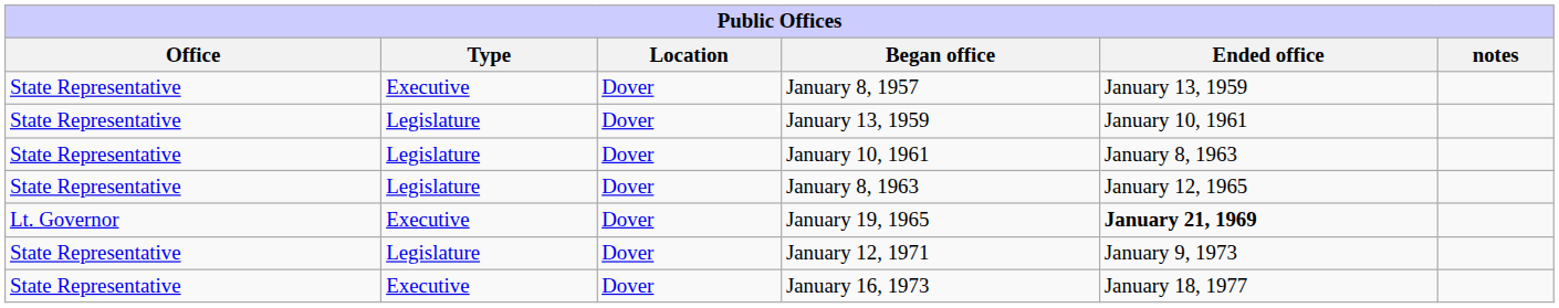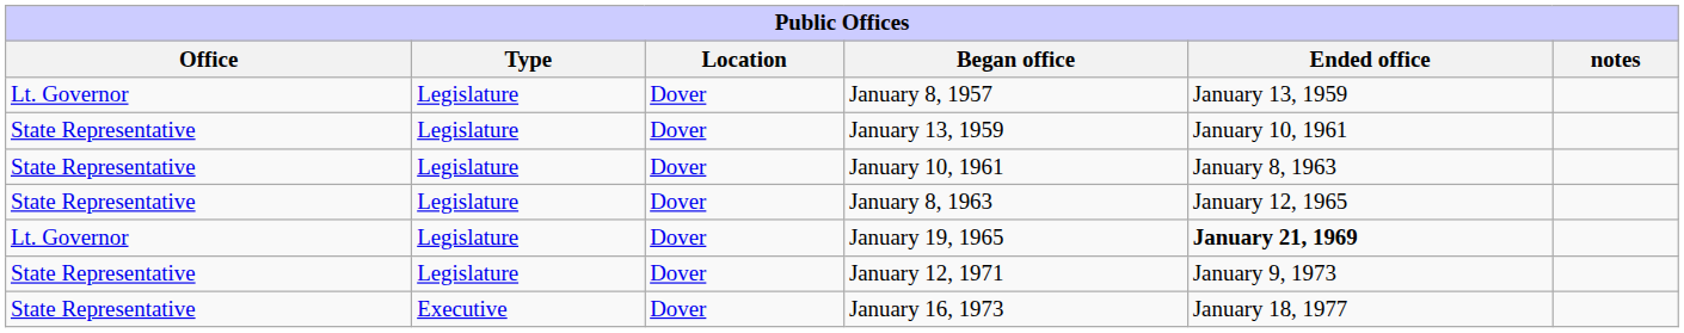January 8, 1957 | Office: State Representative -> Lt. Governor
January 8, 1957 | Type: Executive -> Legislature
January 19, 1965 | Type: Executive -> Legislature
